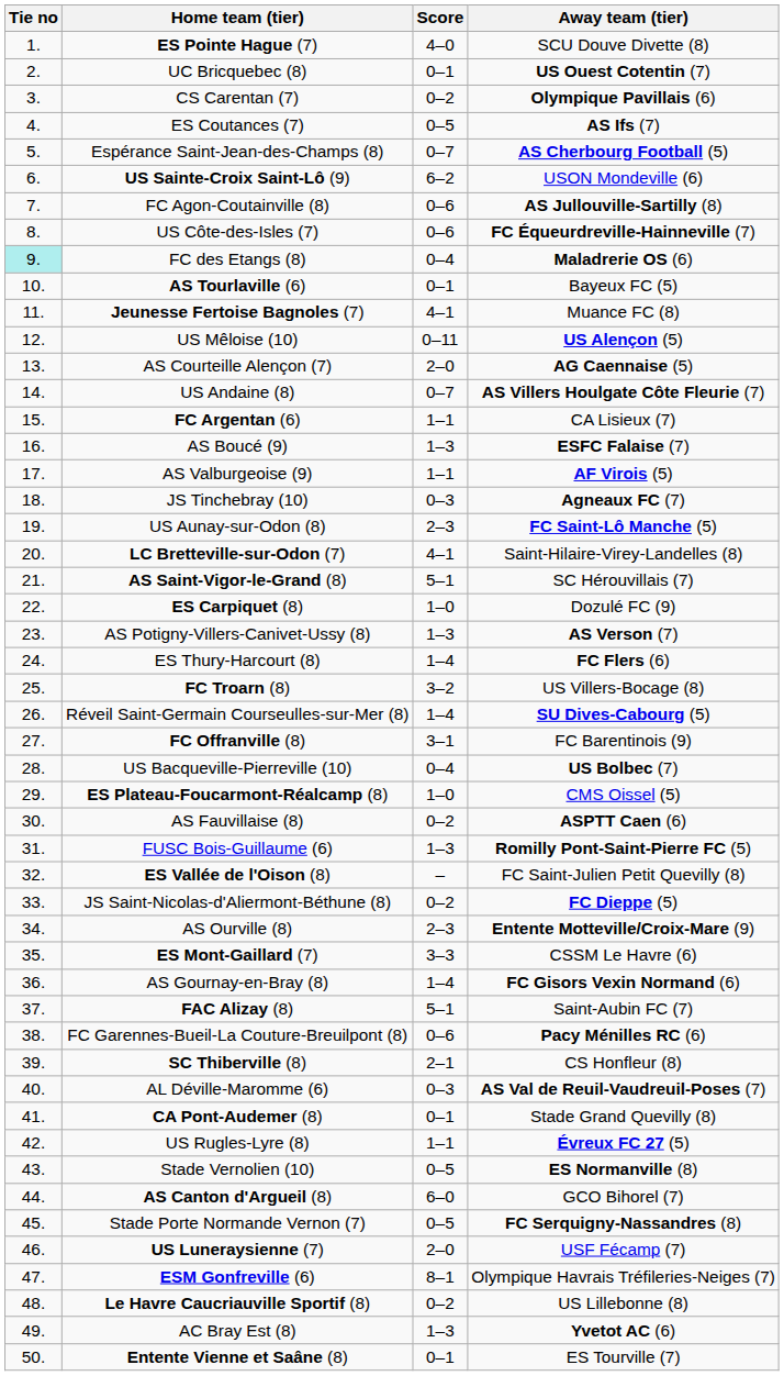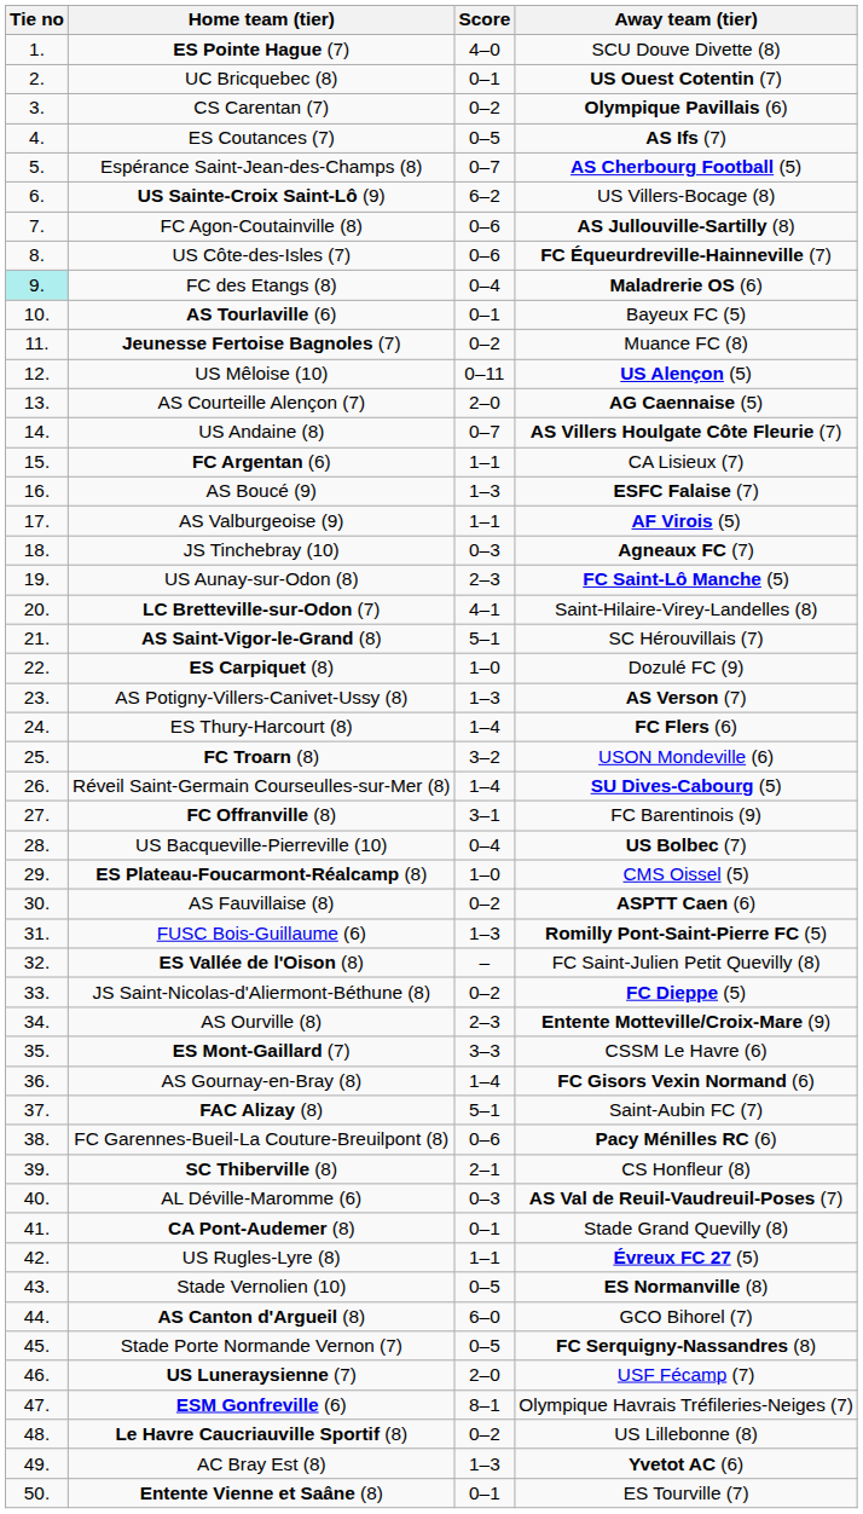US Sainte-Croix Saint-Lô (9) | Away team (tier): USON Mondeville (6) -> US Villers-Bocage (8)
Jeunesse Fertoise Bagnoles (7) | Score: 4–1 -> 0–2
FC Troarn (8) | Away team (tier): US Villers-Bocage (8) -> USON Mondeville (6)
